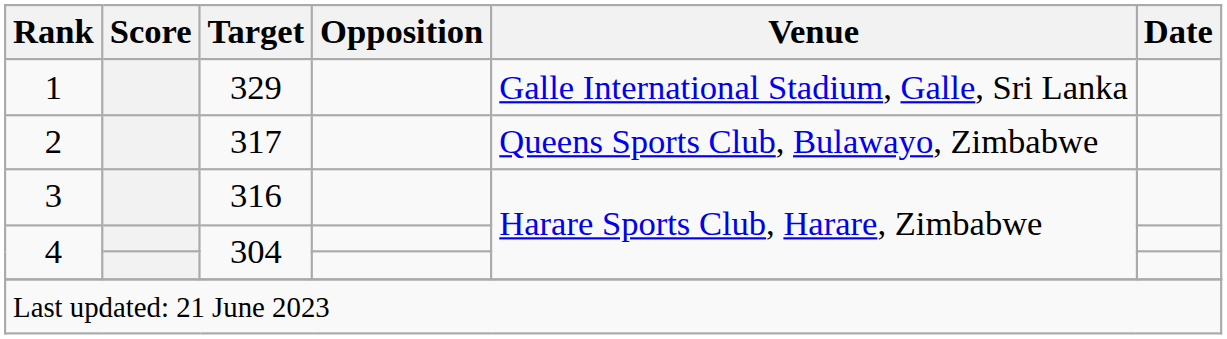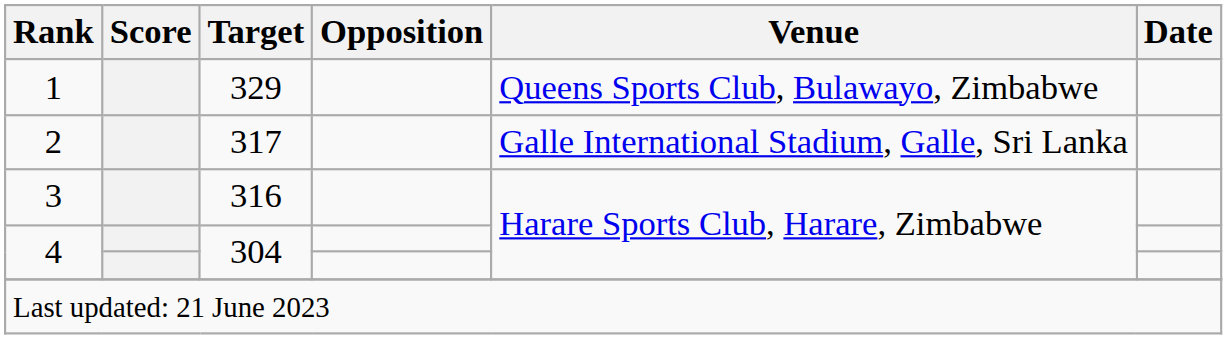1 | Venue: Galle International Stadium, Galle, Sri Lanka -> Queens Sports Club, Bulawayo, Zimbabwe
2 | Venue: Queens Sports Club, Bulawayo, Zimbabwe -> Galle International Stadium, Galle, Sri Lanka
